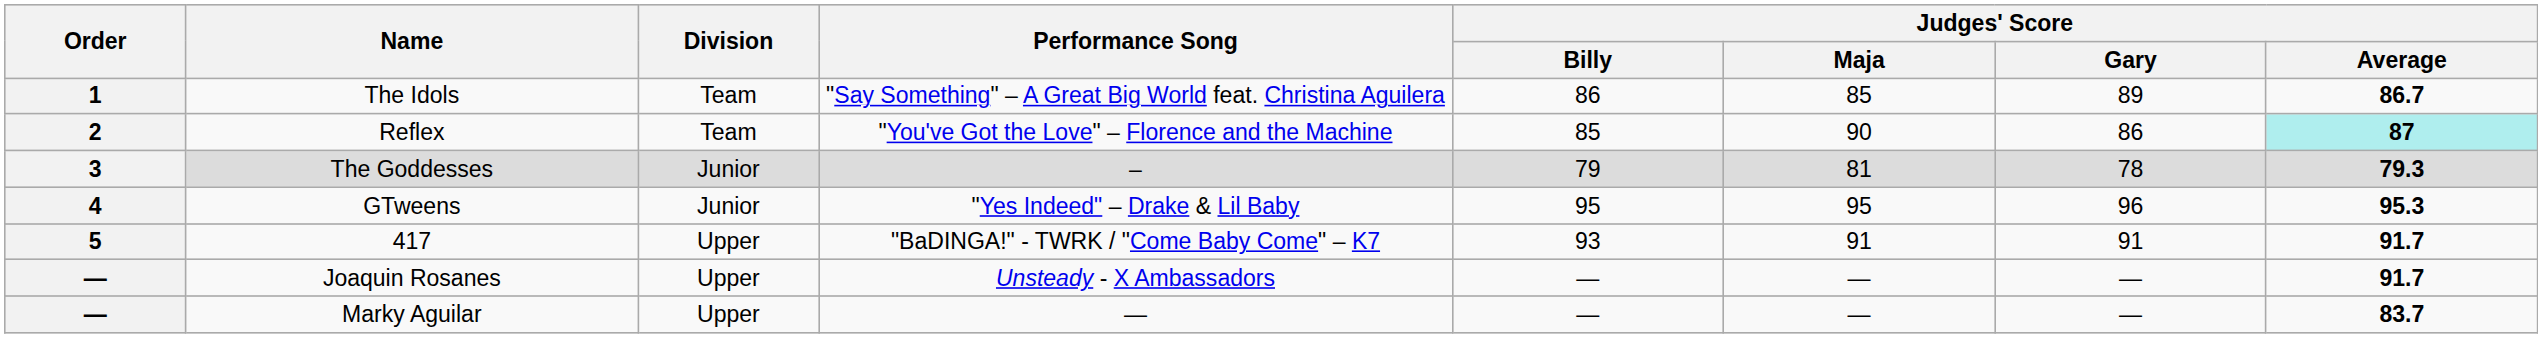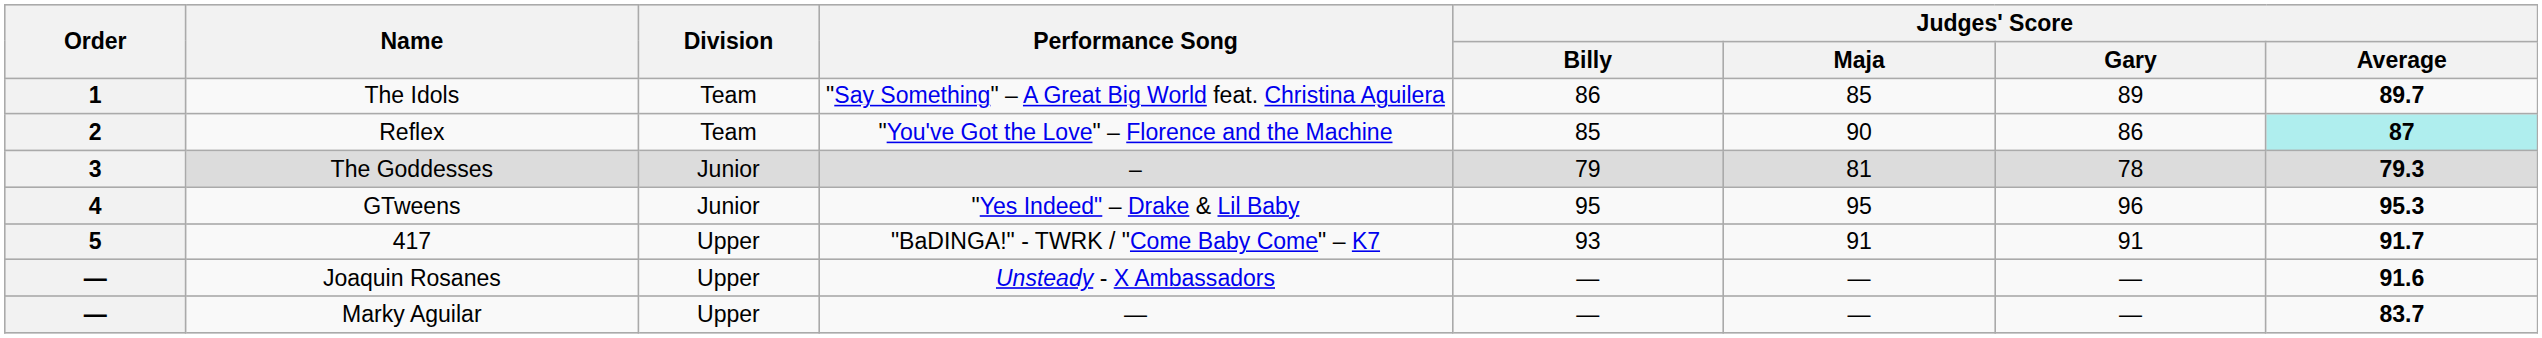The Idols | Judges' Score / Average: 86.7 -> 89.7
Joaquin Rosanes | Judges' Score / Average: 91.7 -> 91.6
